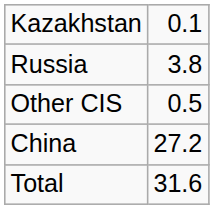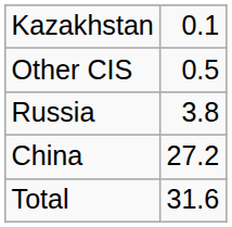rows swapped: Russia <-> Other CIS
